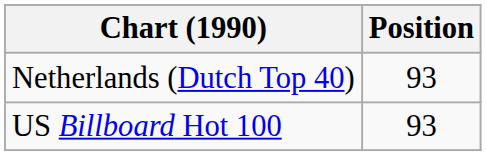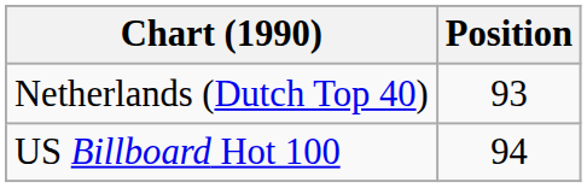US Billboard Hot 100 | Position: 93 -> 94
